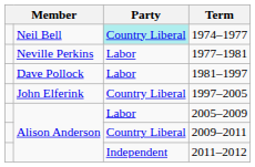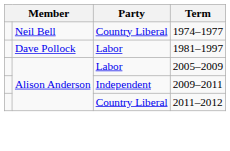1974–1977 | Party: paleturquoise background -> no background
- row: Neville Perkins | Labor | 1977–1981
- row: John Elferink | Country Liberal | 1997–2005
2009–2011 | Party: Country Liberal -> Independent
2011–2012 | Party: Independent -> Country Liberal
